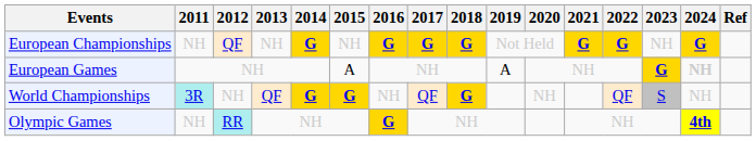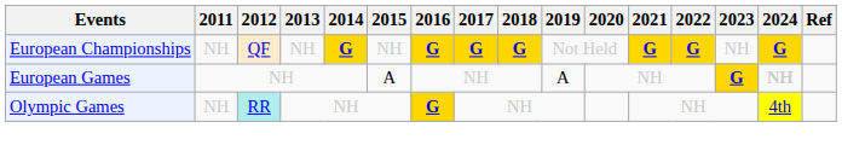- row: World Championships | 3R | NH | QF | G | G | NH | QF | G | NH | QF | S | NH
Olympic Games | 2024: bold -> normal
